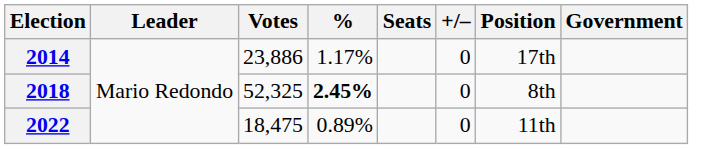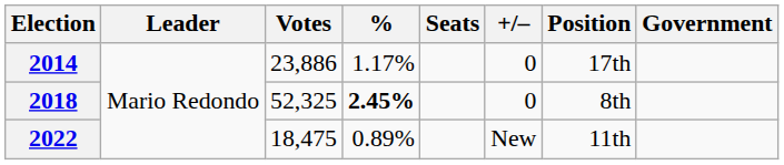2022 | +/–: 0 -> New
